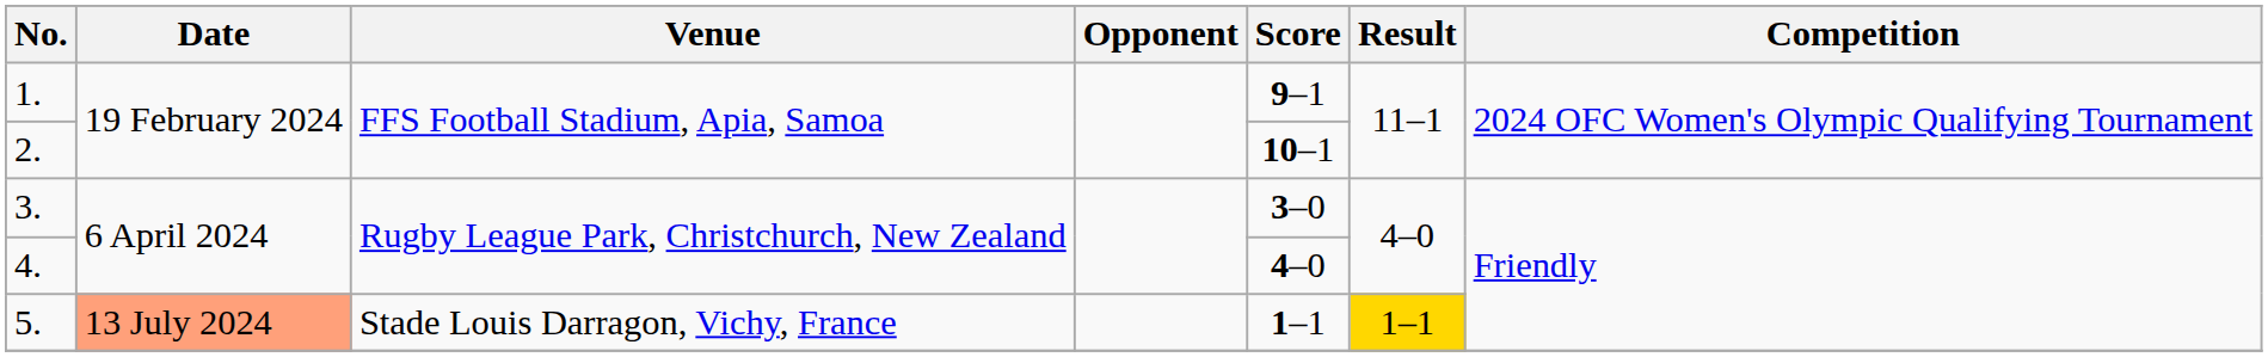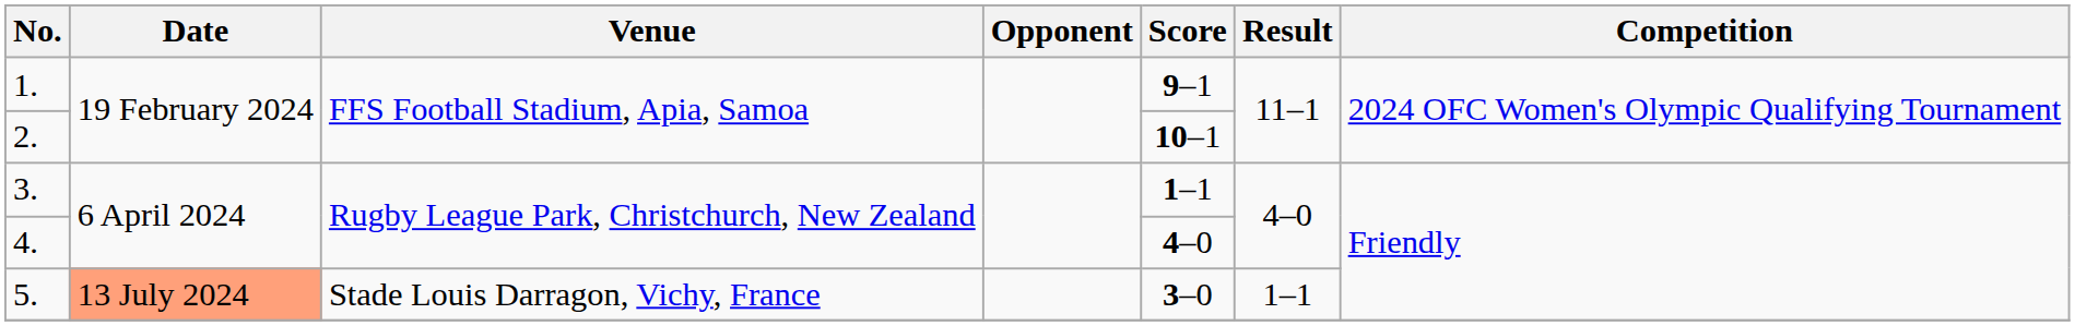3. | Score: 3–0 -> 1–1
5. | Score: 1–1 -> 3–0
5. | Result: gold background -> no background
